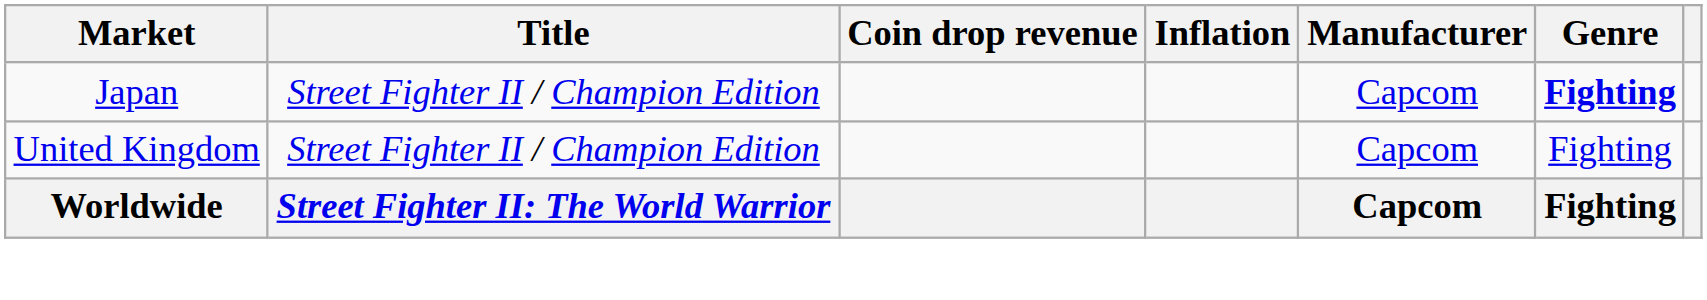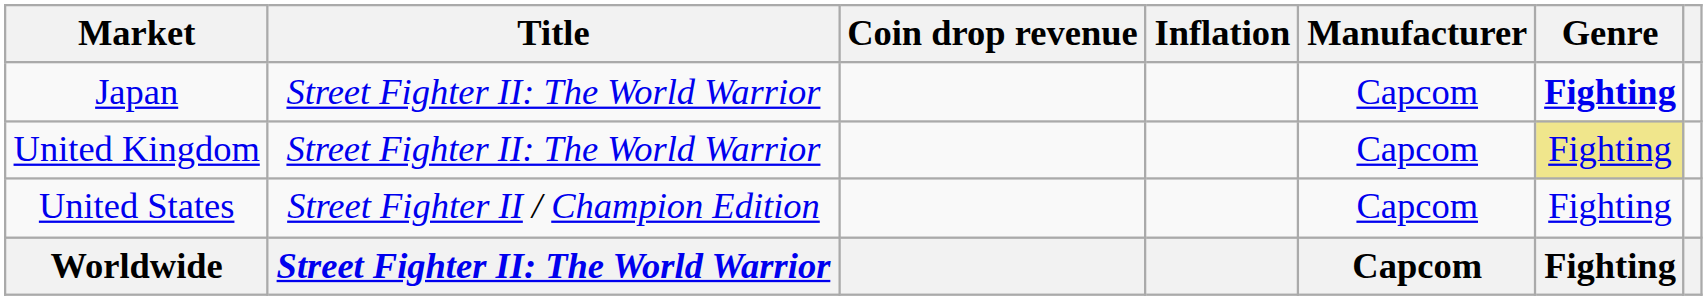Japan | Title: Street Fighter II / Champion Edition -> Street Fighter II: The World Warrior
United Kingdom | Title: Street Fighter II / Champion Edition -> Street Fighter II: The World Warrior
United Kingdom | Genre: no background -> khaki background
+ row: United States | Street Fighter II / Champion Edition | Capcom | Fighting
